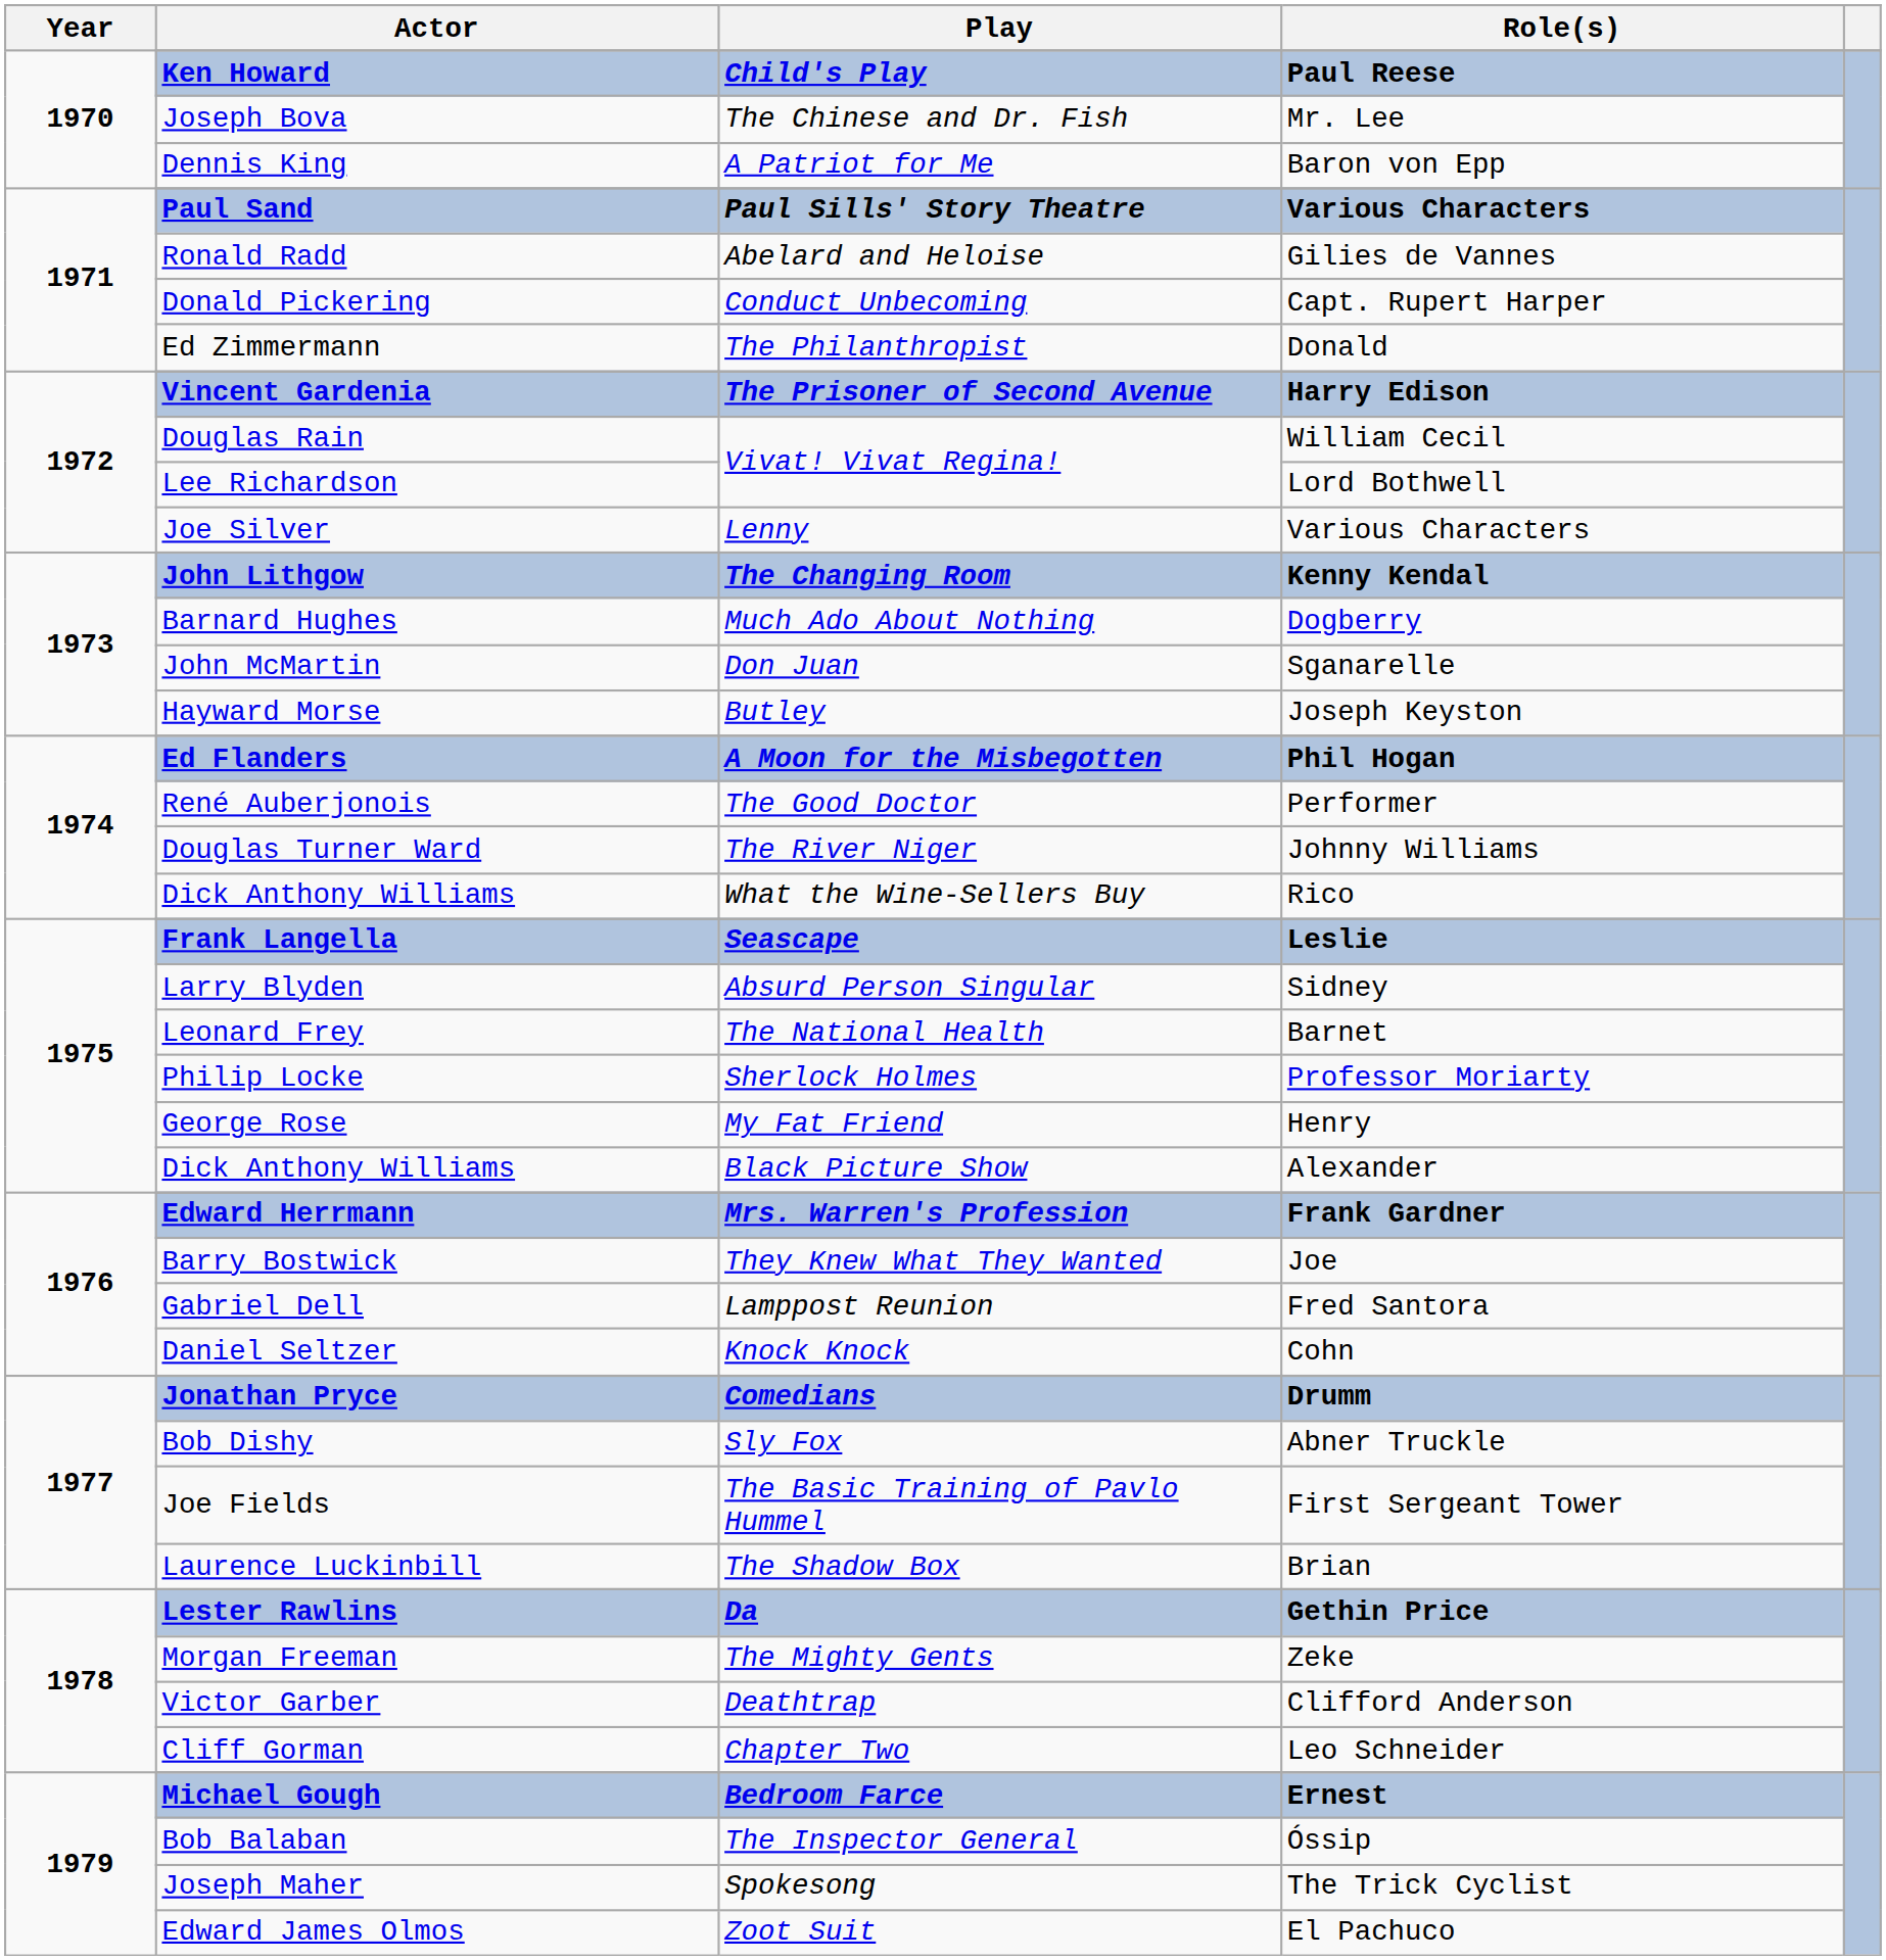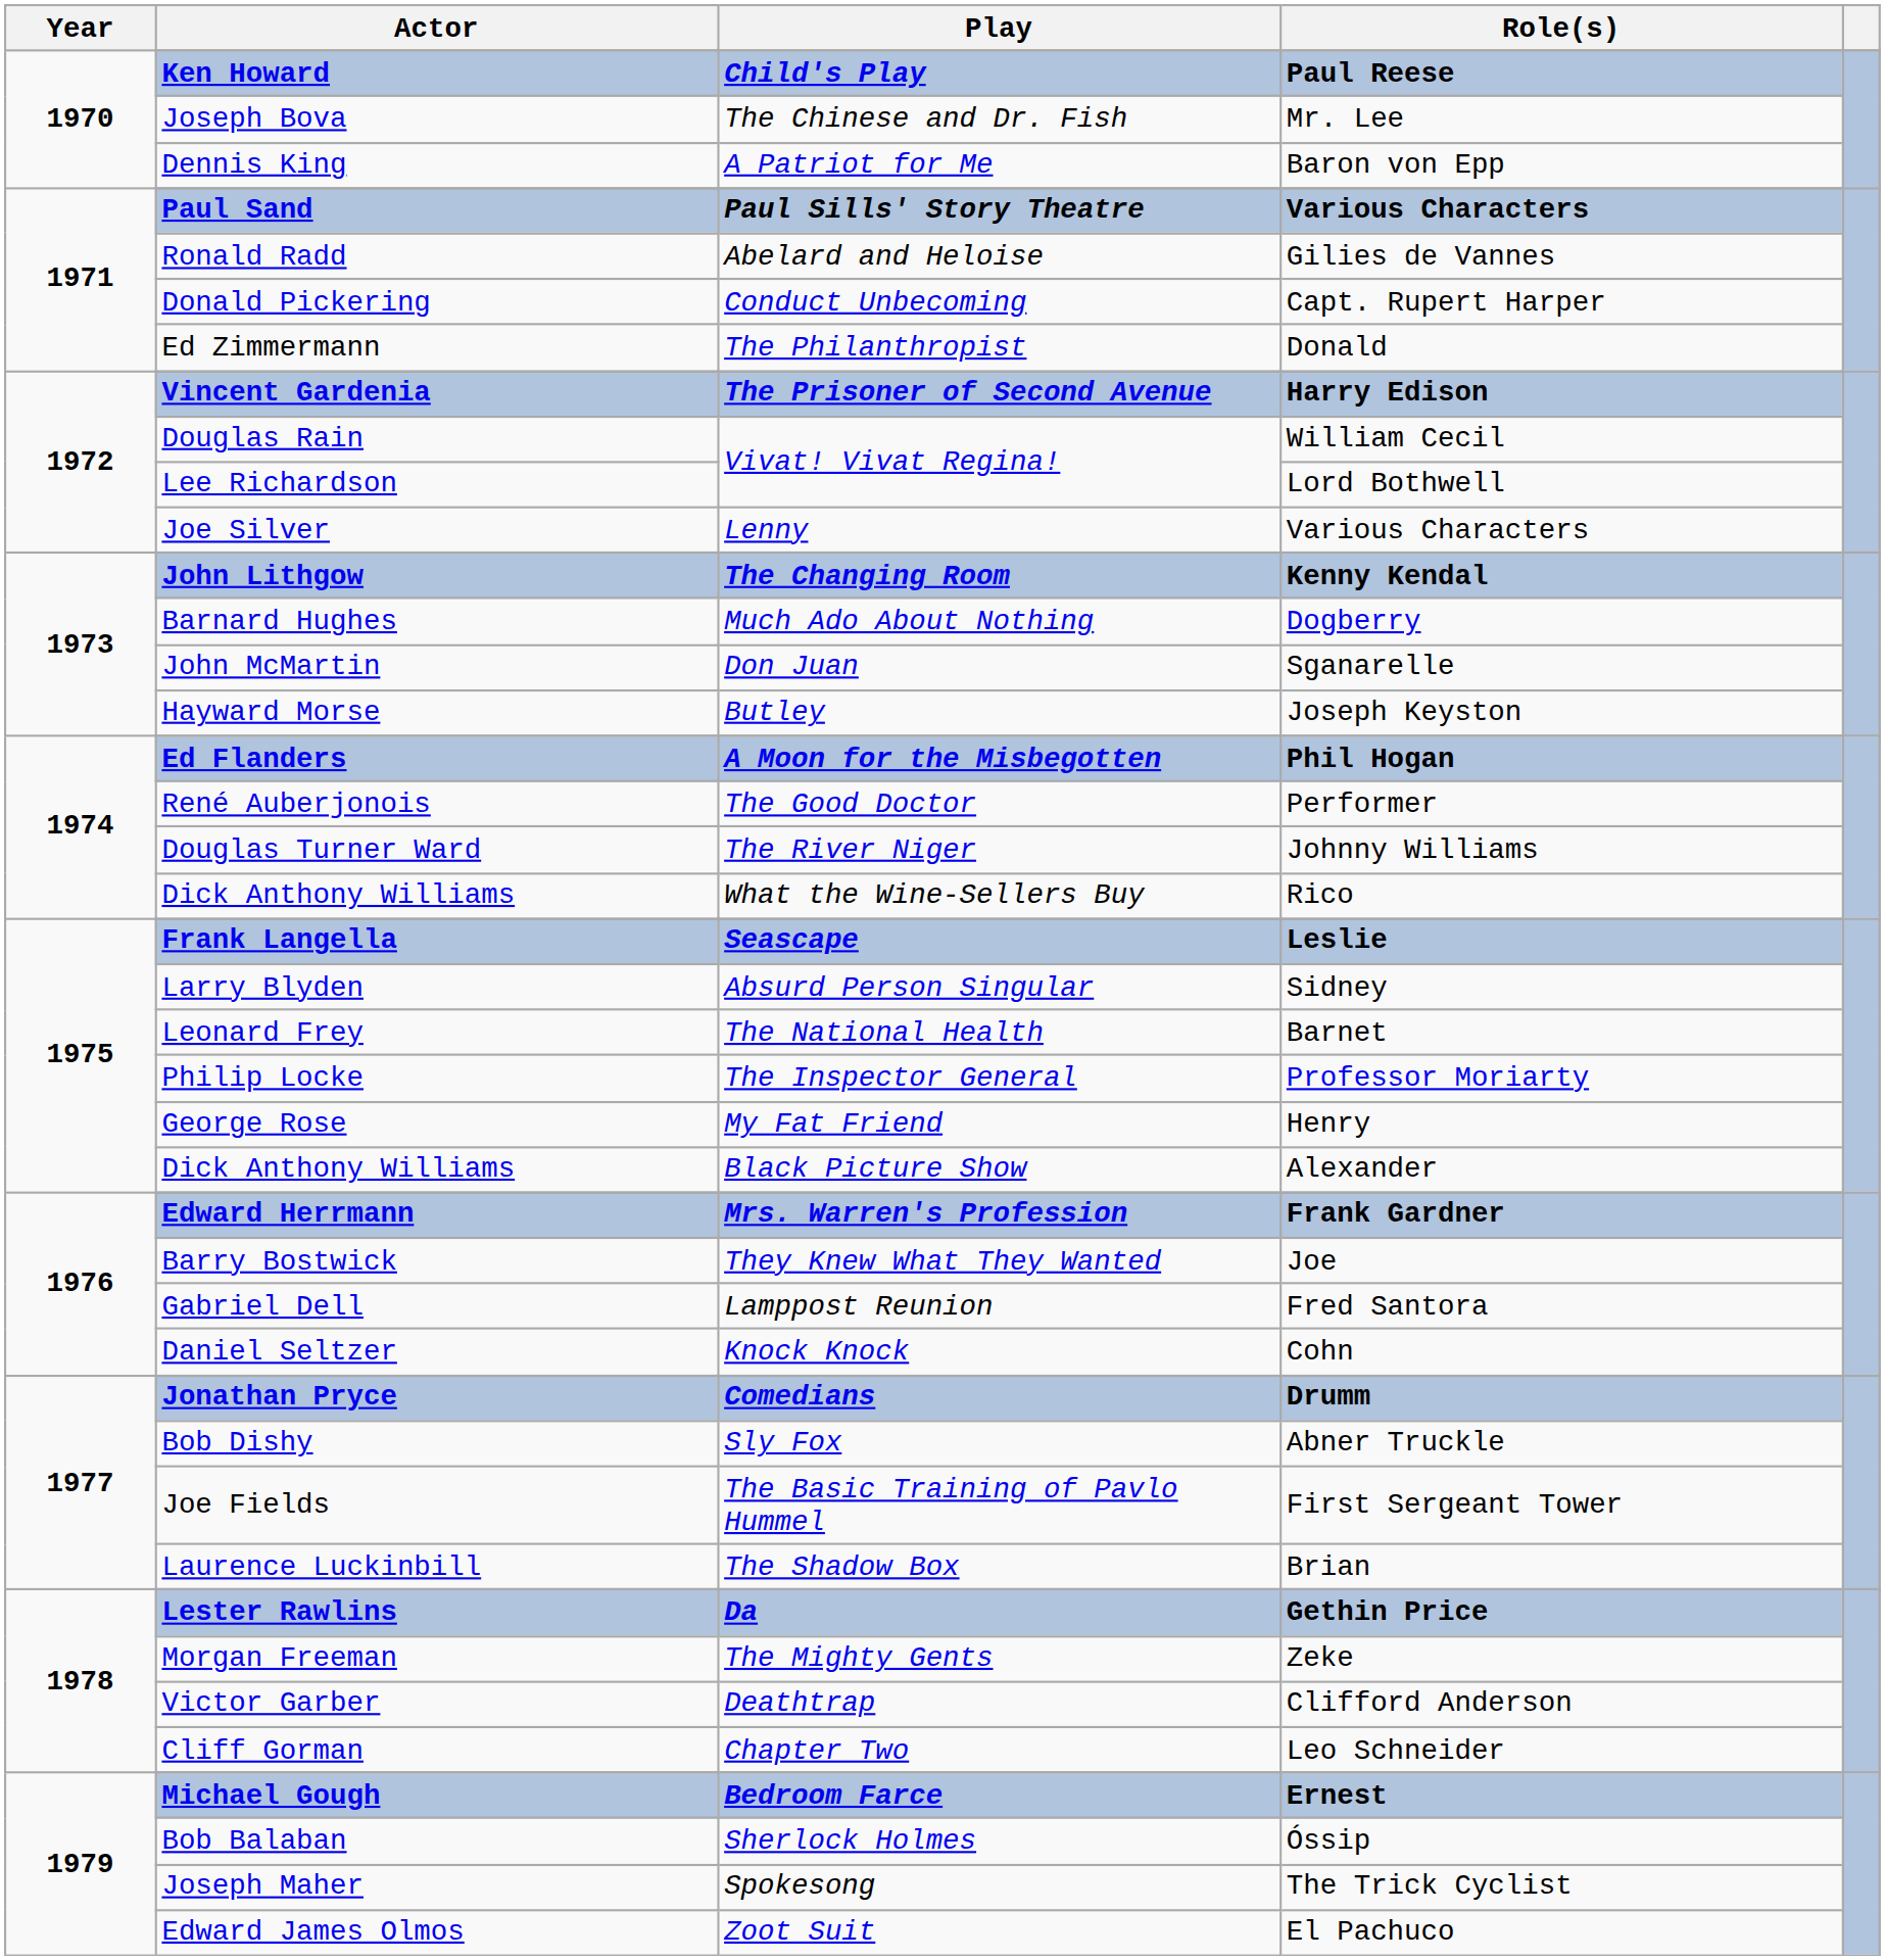Philip Locke | Play: Sherlock Holmes -> The Inspector General
Bob Balaban | Play: The Inspector General -> Sherlock Holmes
